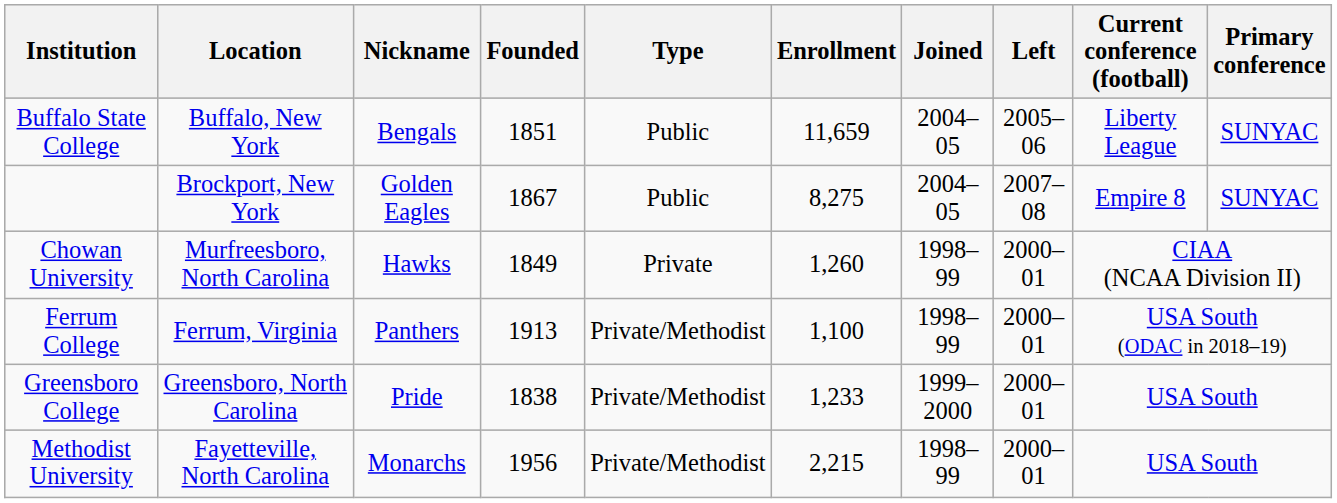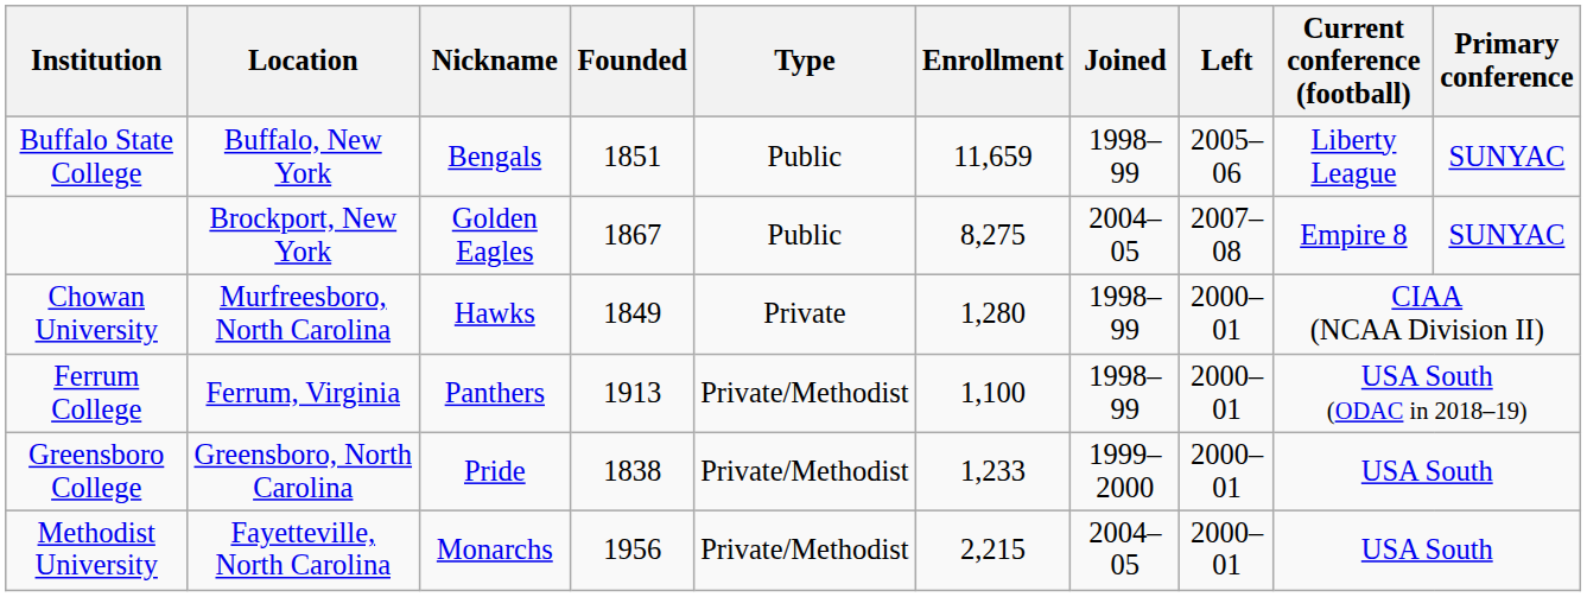Buffalo State College | Joined: 2004–05 -> 1998–99
Chowan University | Enrollment: 1,260 -> 1,280
Methodist University | Joined: 1998–99 -> 2004–05
